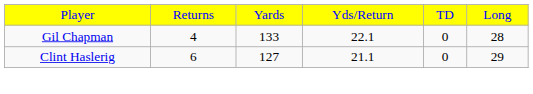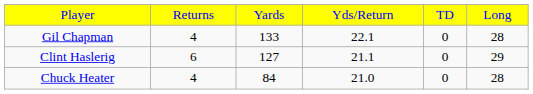+ row: Chuck Heater | 4 | 84 | 21.0 | 0 | 28
